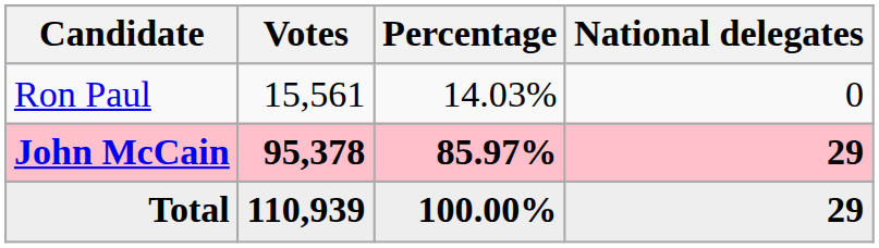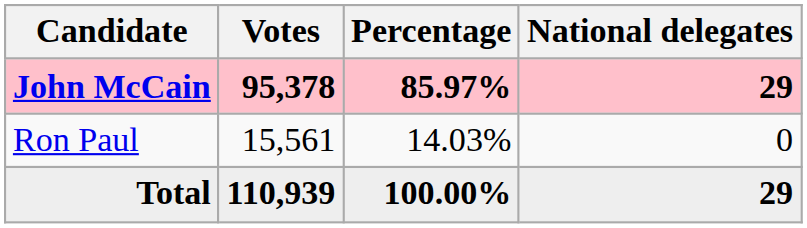rows swapped: John McCain <-> Ron Paul
